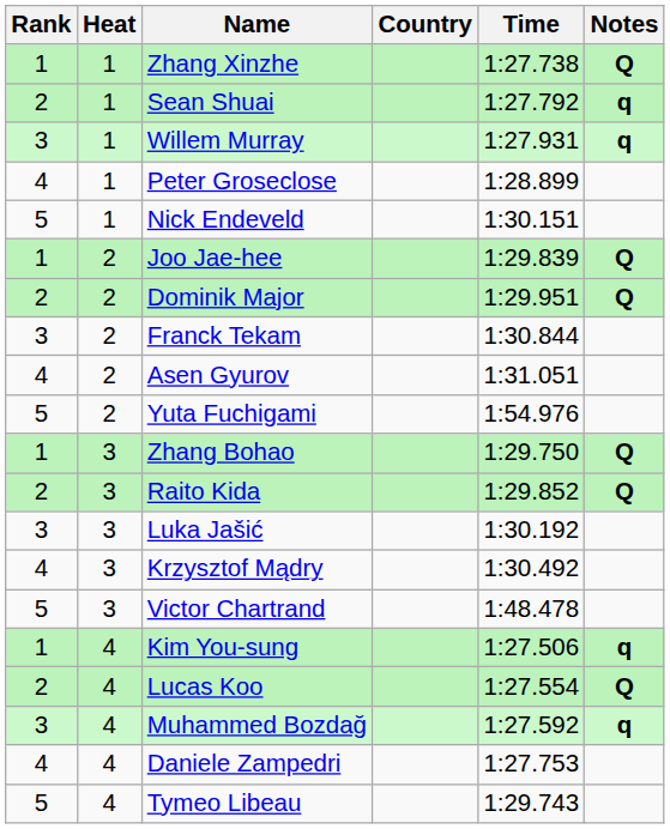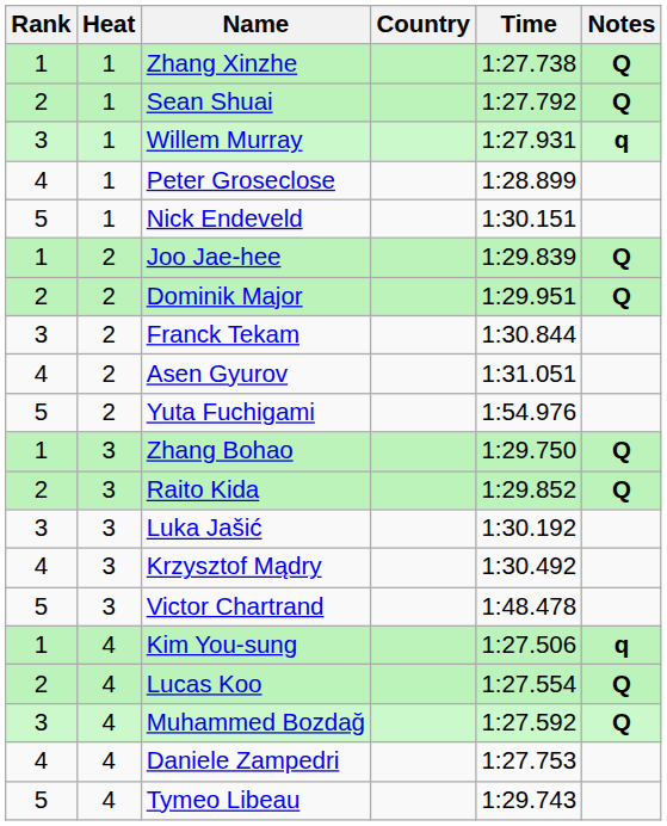Sean Shuai | Notes: q -> Q
Muhammed Bozdağ | Notes: q -> Q
